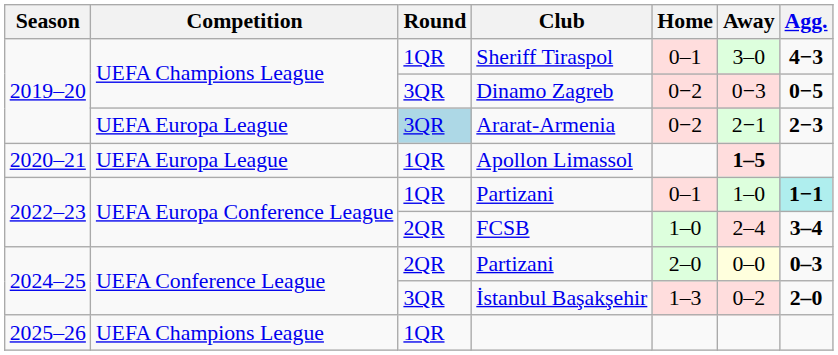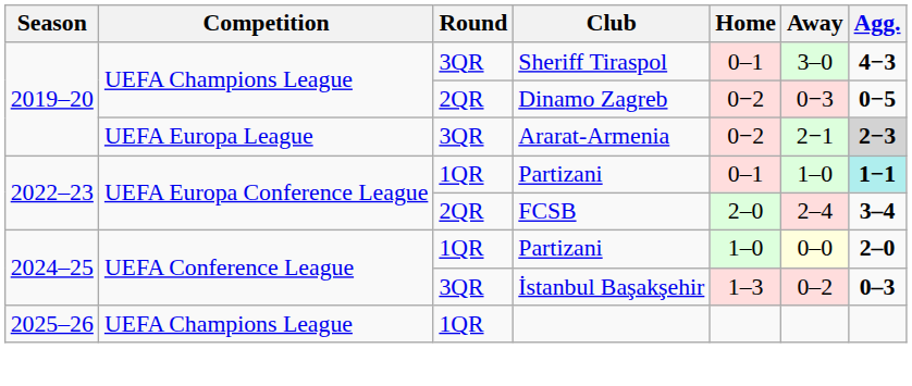Sheriff Tiraspol | Round: 1QR -> 3QR
Dinamo Zagreb | Round: 3QR -> 2QR
Ararat-Armenia | Round: lightblue background -> no background
Ararat-Armenia | Agg.: no background -> lightgrey background
- row: 2020–21 | UEFA Europa League | 1QR | Apollon Limassol | 1–5
FCSB | Home: 1–0 -> 2–0
2024–25 / Partizani | Round: 2QR -> 1QR
2024–25 / Partizani | Home: 2–0 -> 1–0
2024–25 / Partizani | Agg.: 0–3 -> 2–0
İstanbul Başakşehir | Agg.: 2–0 -> 0–3
